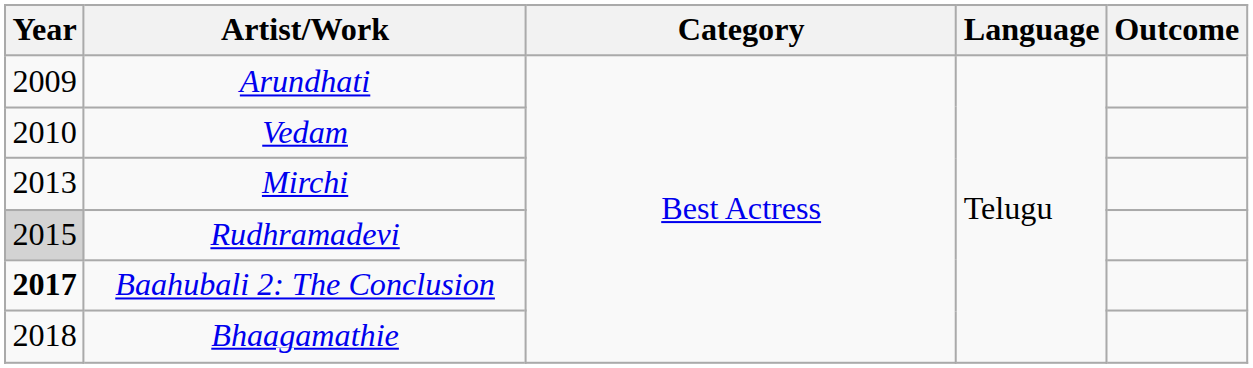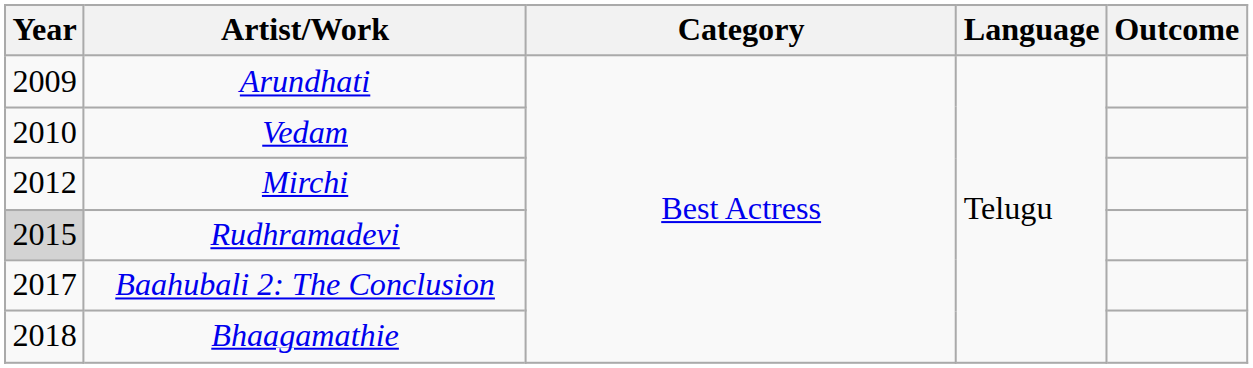Mirchi | Year: 2013 -> 2012
Baahubali 2: The Conclusion | Year: bold -> normal
